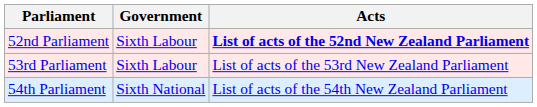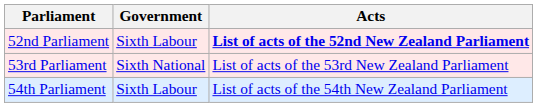53rd Parliament | Government: Sixth Labour -> Sixth National
54th Parliament | Government: Sixth National -> Sixth Labour
